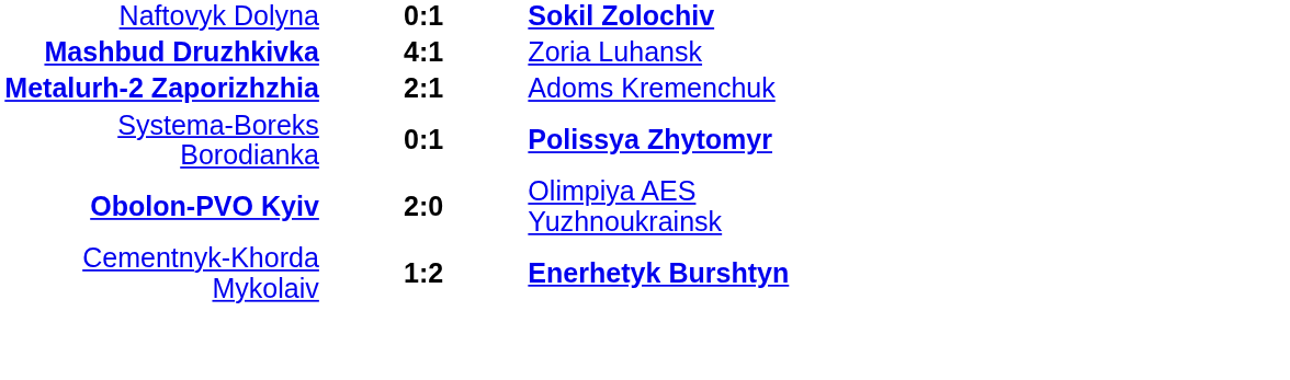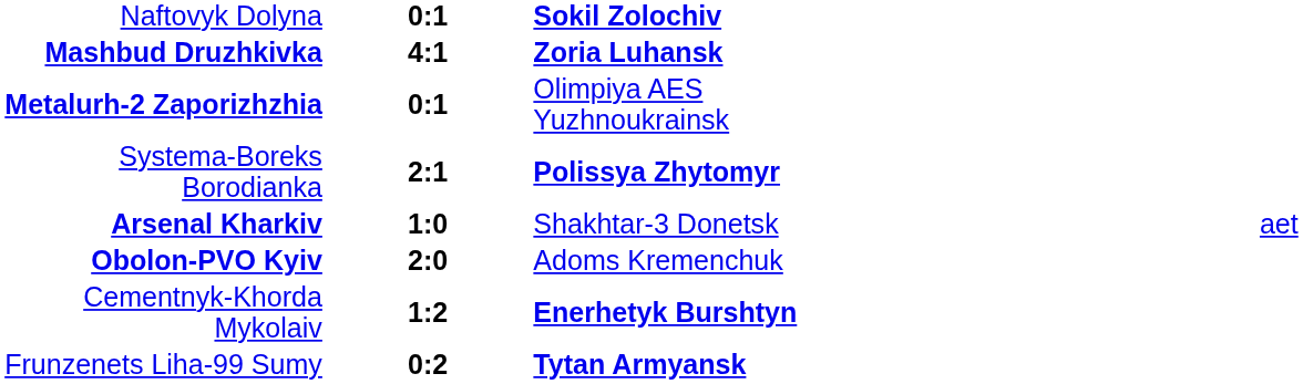Mashbud Druzhkivka | column 3: normal -> bold
Metalurh-2 Zaporizhzhia | column 2: 2:1 -> 0:1
Metalurh-2 Zaporizhzhia | column 3: Adoms Kremenchuk -> Olimpiya AES Yuzhnoukrainsk
Systema-Boreks Borodianka | column 2: 0:1 -> 2:1
+ row: Arsenal Kharkiv | 1:0 | Shakhtar-3 Donetsk | aet
Obolon-PVO Kyiv | column 3: Olimpiya AES Yuzhnoukrainsk -> Adoms Kremenchuk
+ row: Frunzenets Liha-99 Sumy | 0:2 | Tytan Armyansk
